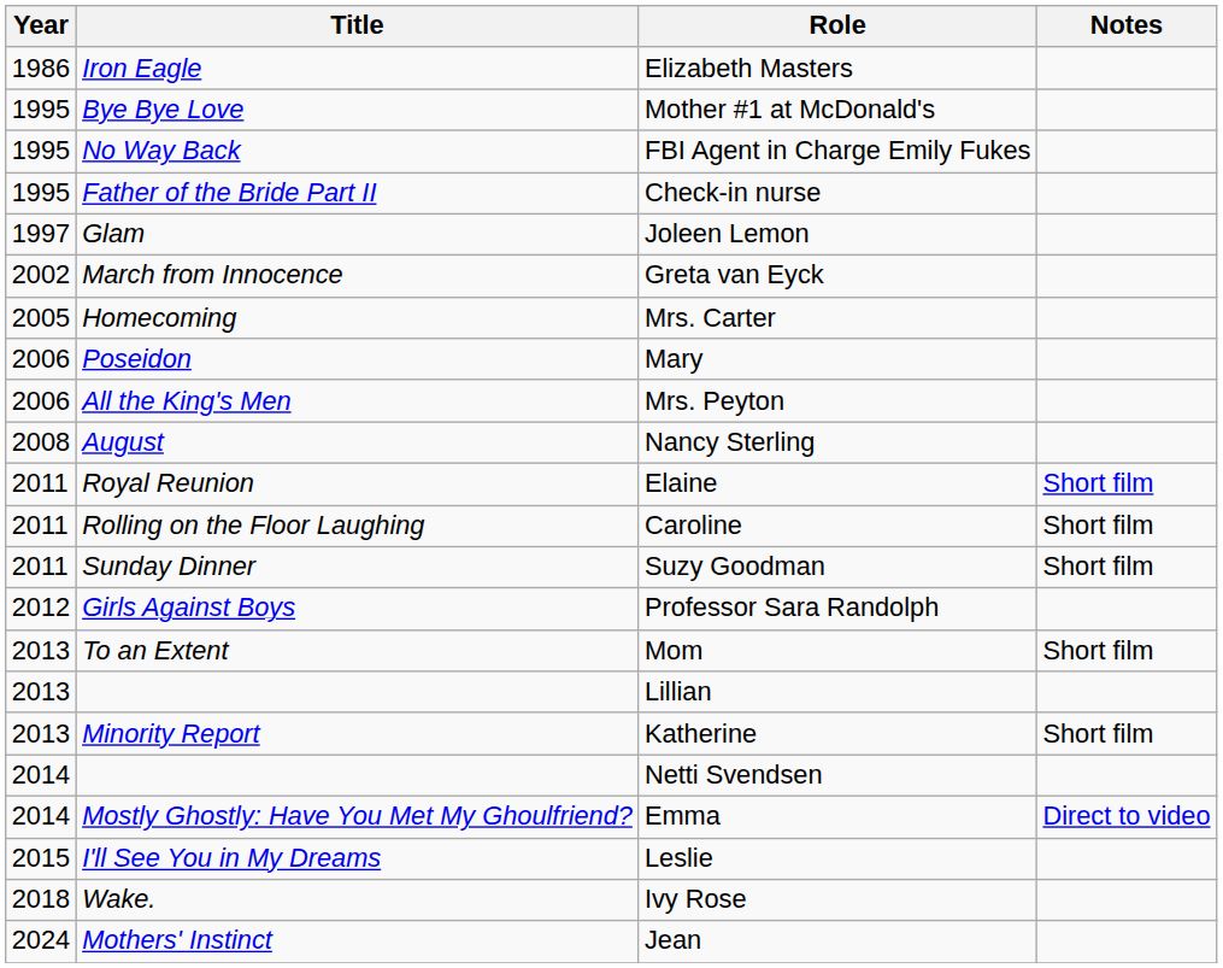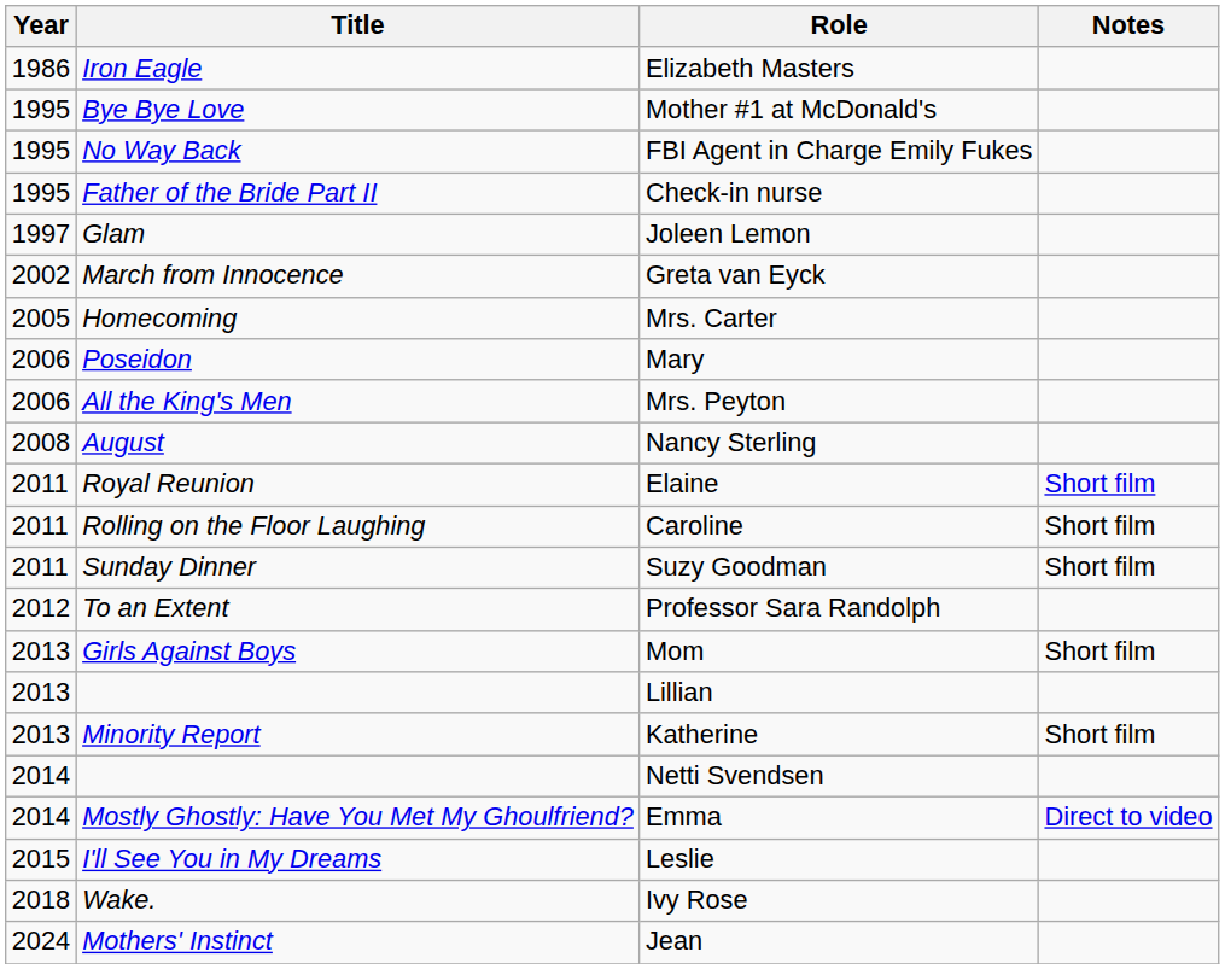Professor Sara Randolph | Title: Girls Against Boys -> To an Extent
Mom | Title: To an Extent -> Girls Against Boys
